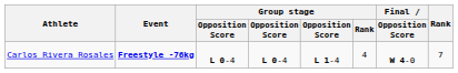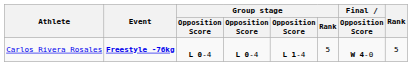Carlos Rivera Rosales | Group stage / Rank: 4 -> 5
Carlos Rivera Rosales | Rank: 7 -> 5
